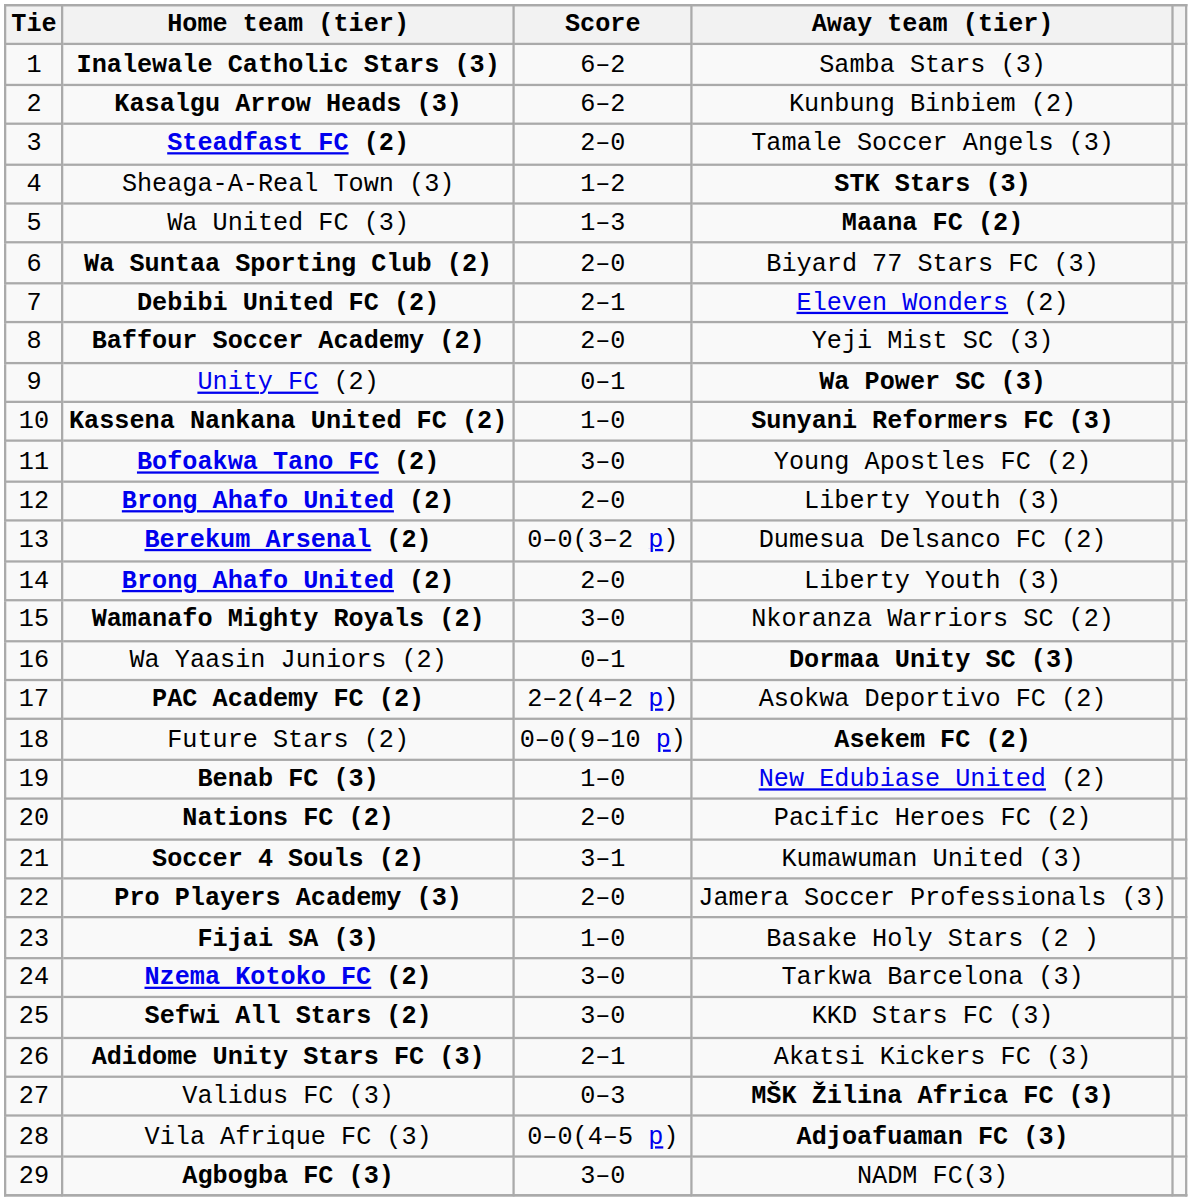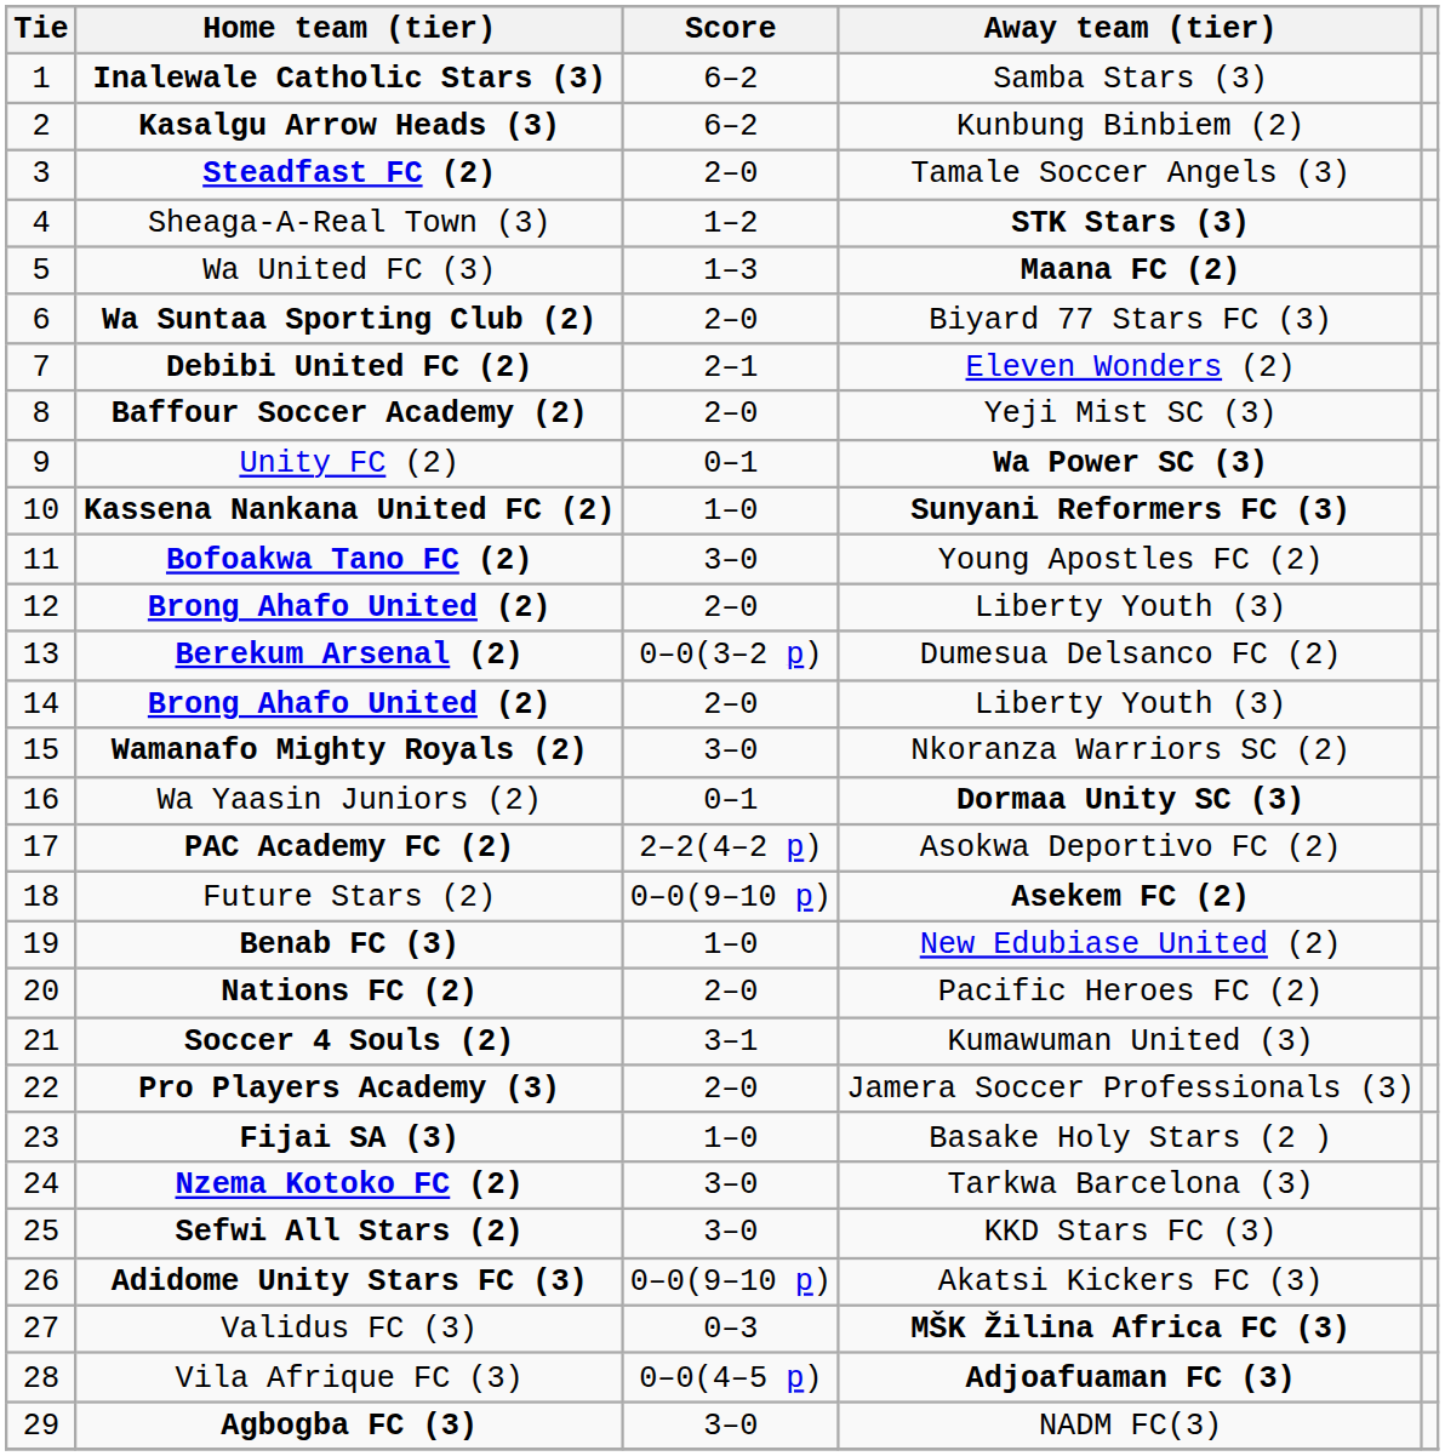Adidome Unity Stars FC (3) | Score: 2–1 -> 0–0(9–10 p)
